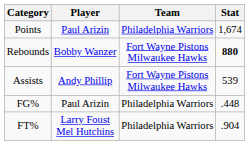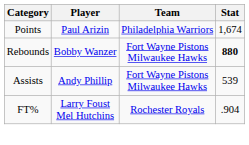- row: FG% | Paul Arizin | Philadelphia Warriors | .448
FT% | Team: Philadelphia Warriors -> Rochester Royals
